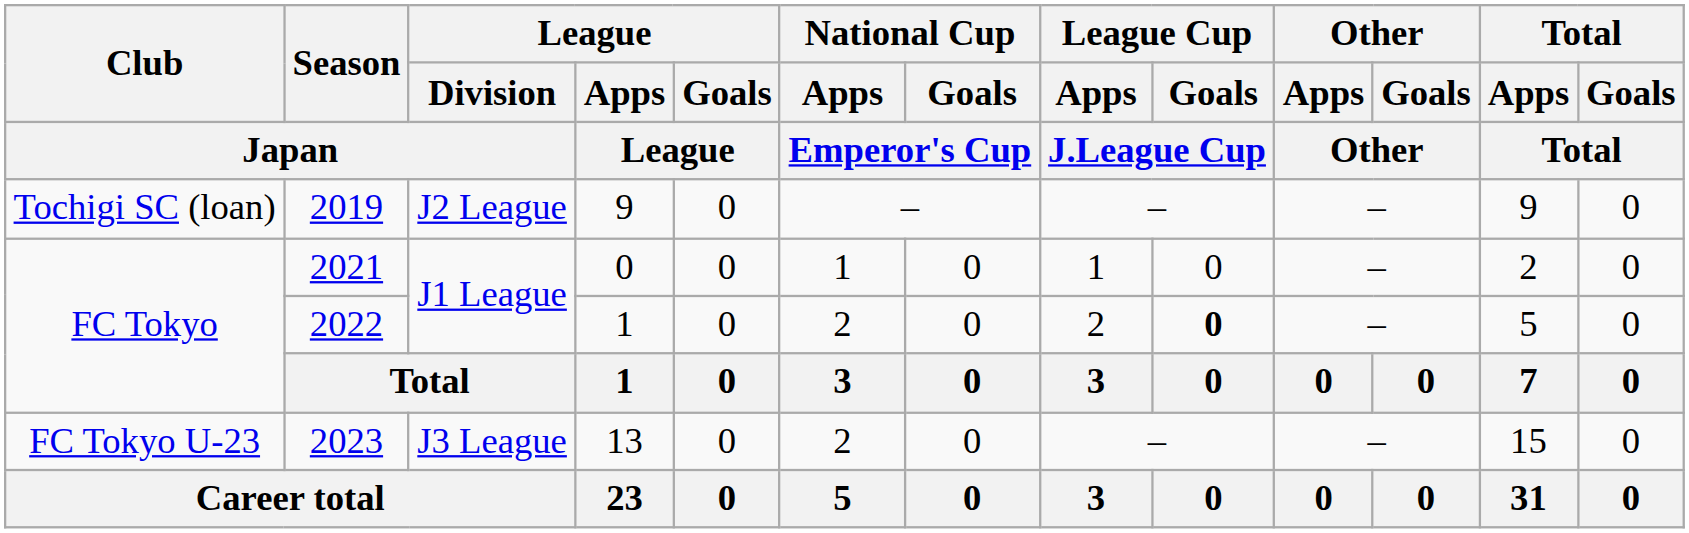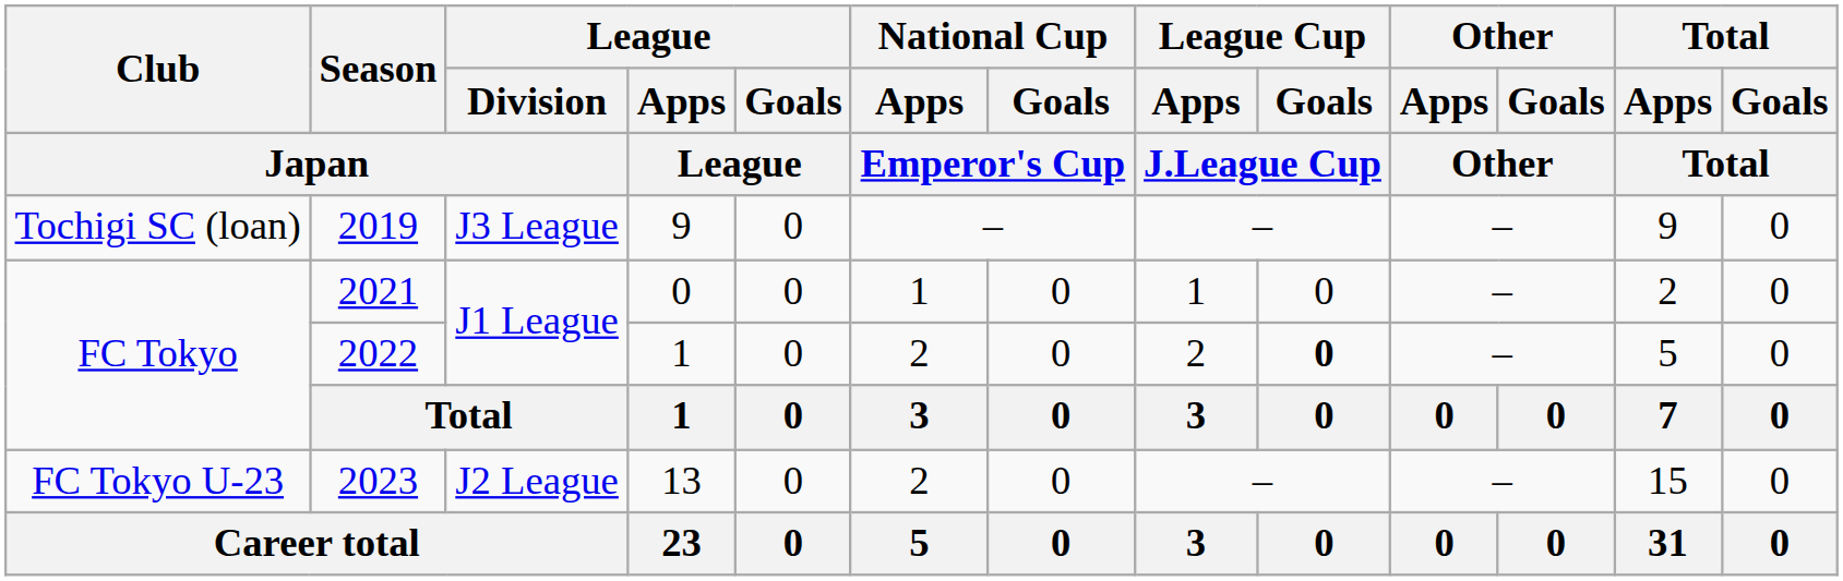2019 | League / Division / Japan: J2 League -> J3 League
2023 | League / Division / Japan: J3 League -> J2 League
